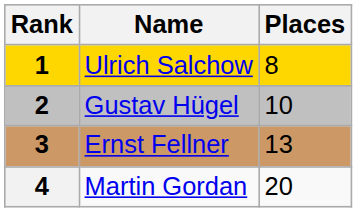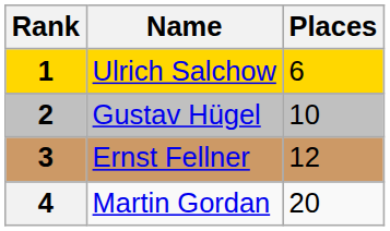Ulrich Salchow | Places: 8 -> 6
Ernst Fellner | Places: 13 -> 12
